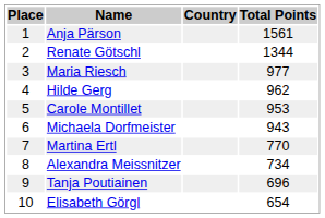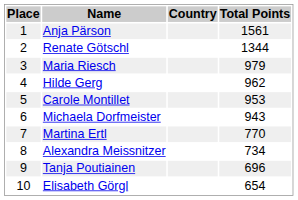Maria Riesch | Total Points: 977 -> 979
